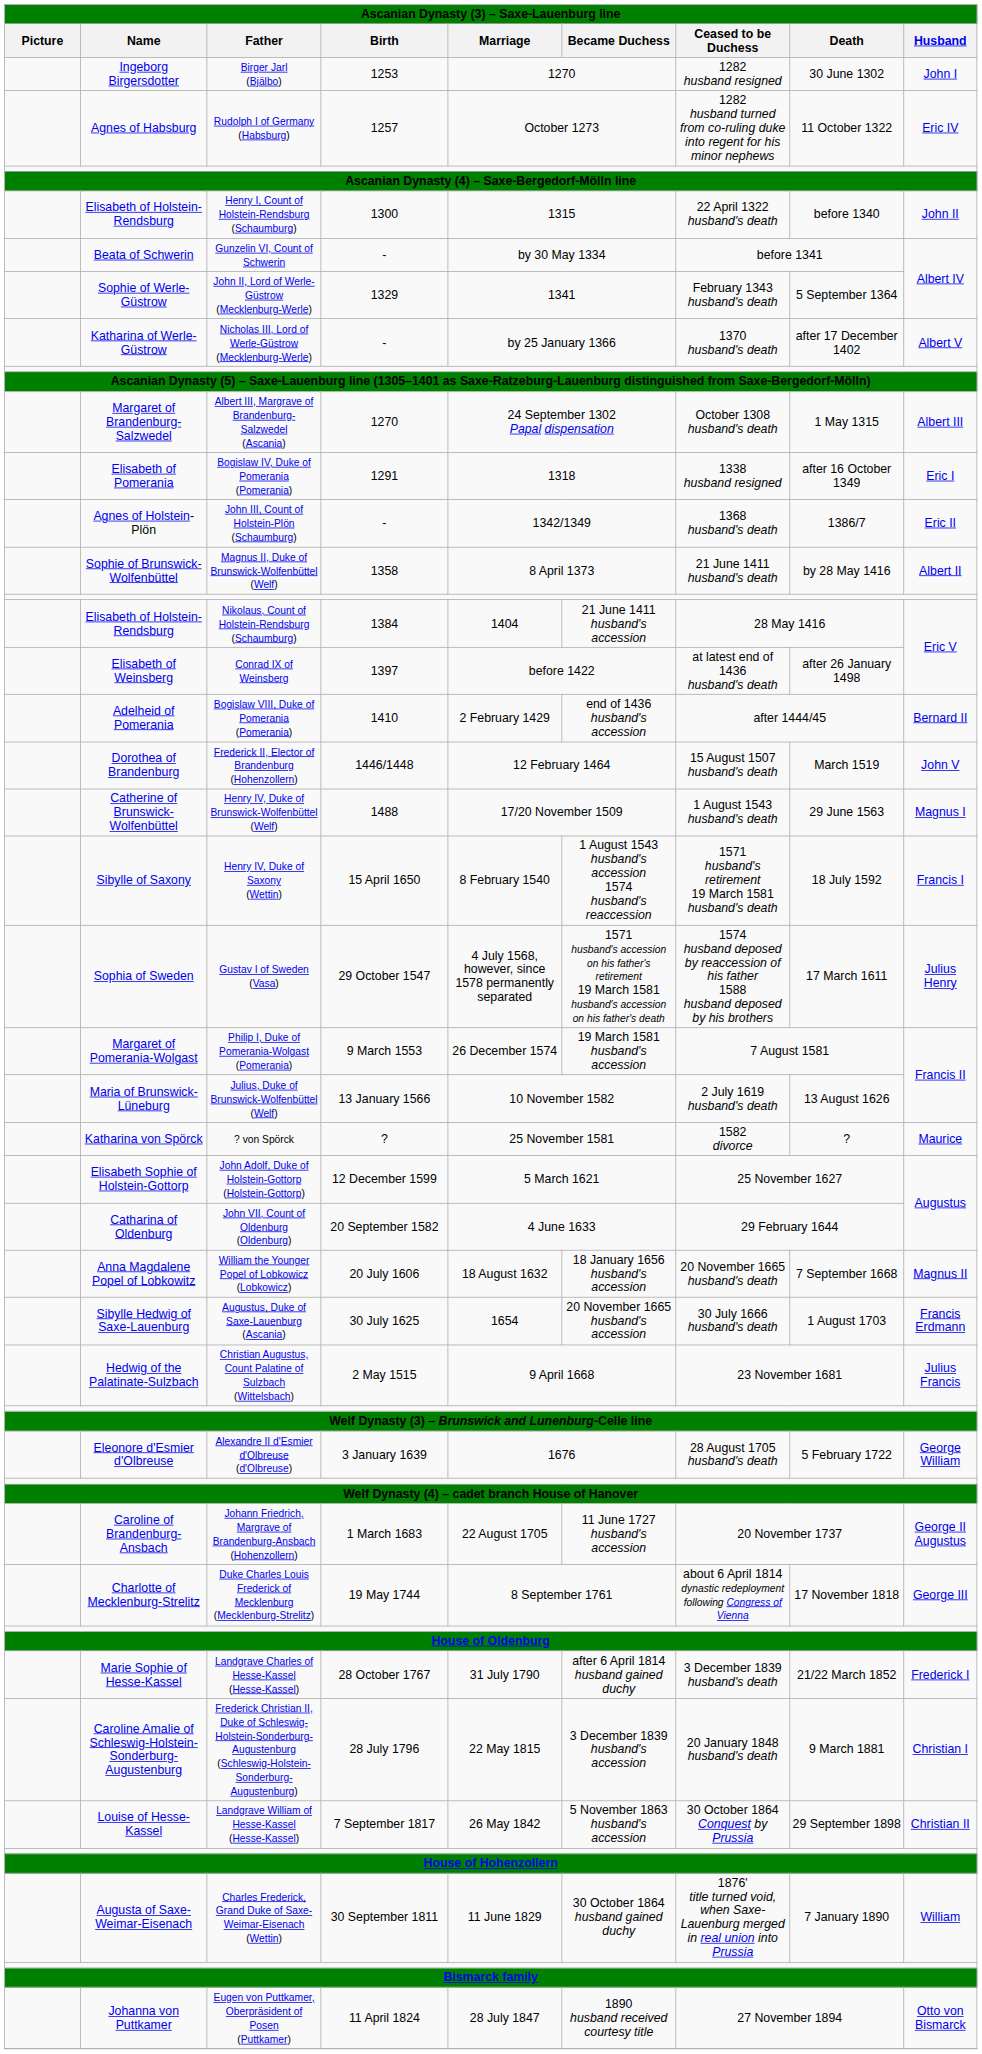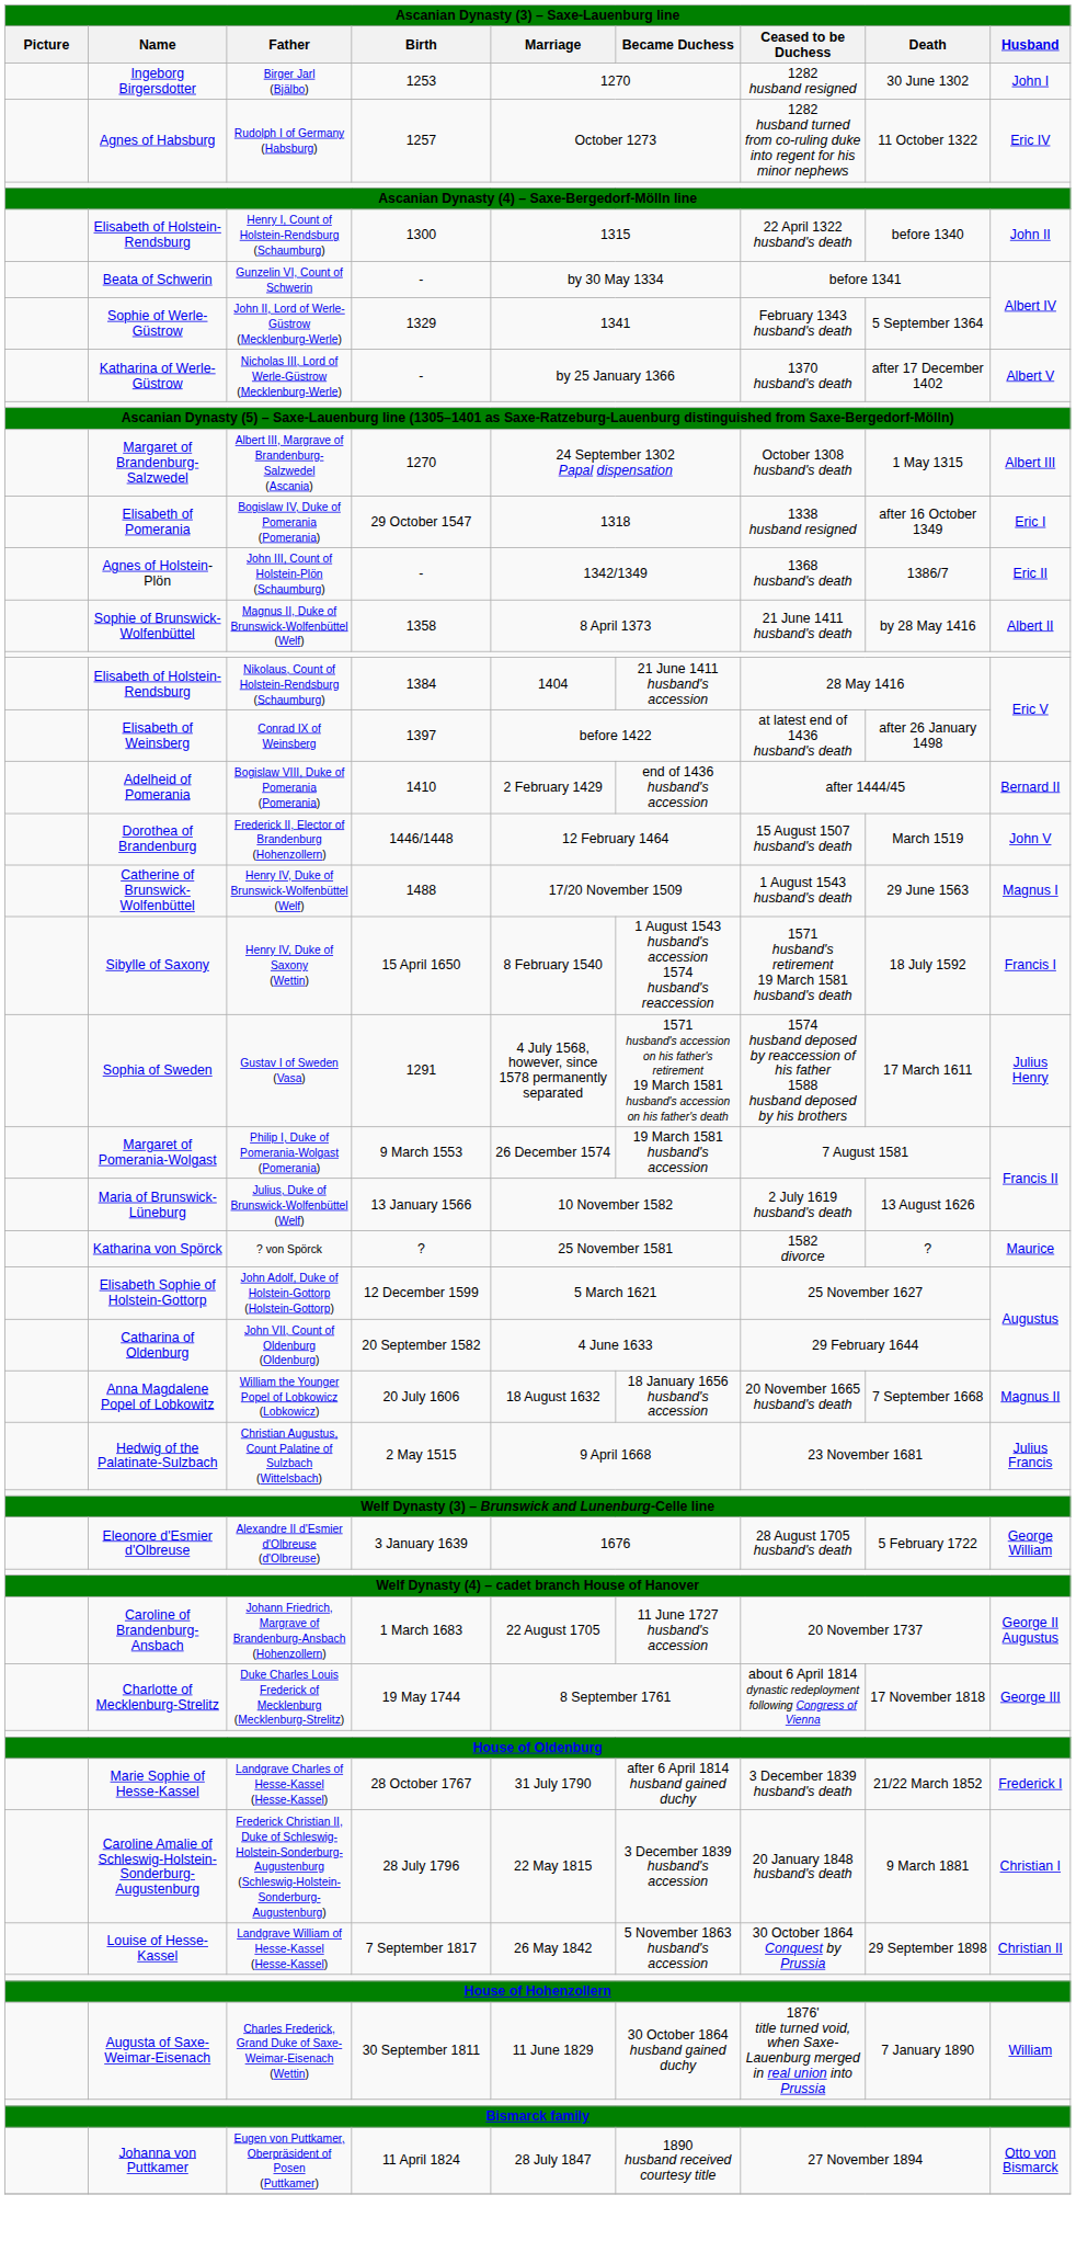Bogislaw IV, Duke of Pomerania (Pomerania) | Birth: 1291 -> 29 October 1547
Gustav I of Sweden (Vasa) | Birth: 29 October 1547 -> 1291
- row: Sibylle Hedwig of Saxe-Lauenburg | Augustus, Duke of Saxe-Lauenburg (Ascania) | 30 July 1625 | 1654 | 20 November 1665 husband's accession | 30 July 1666 husband's death | 1 August 1703 | Francis Erdmann
